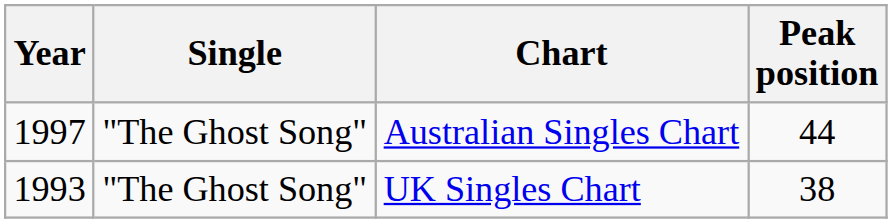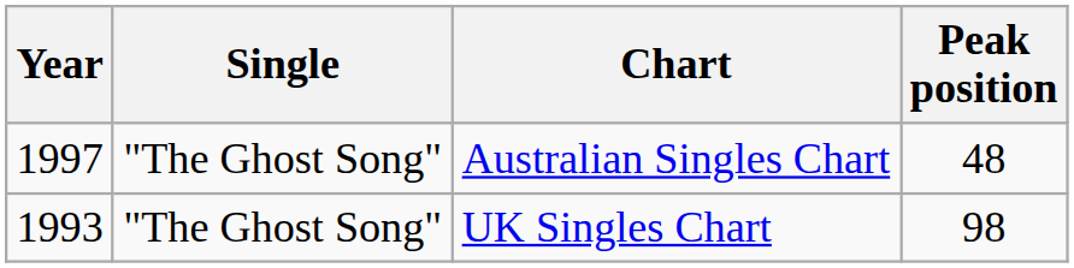Australian Singles Chart | Peak position: 44 -> 48
UK Singles Chart | Peak position: 38 -> 98
